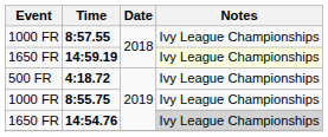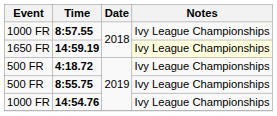8:55.75 | Event: 1000 FR -> 500 FR
14:54.76 | Event: 1650 FR -> 1000 FR
14:54.76 | Notes: lightgrey background -> no background
